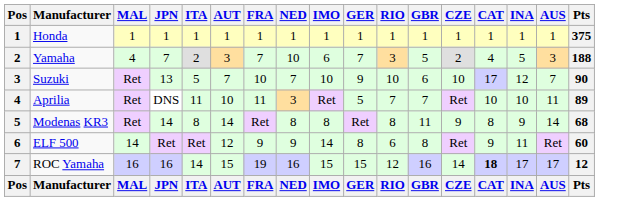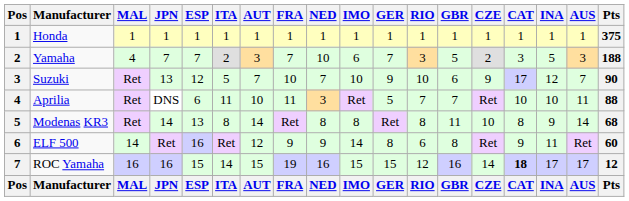+ column: ESP | 1 | 7 | 12 | 6 | 13 | 16 | 15 | ESP
Yamaha | CAT: 4 -> 3
Suzuki | CZE: 10 -> 9
Aprilia | Pts: 89 -> 88
Modenas KR3 | CZE: 9 -> 10
